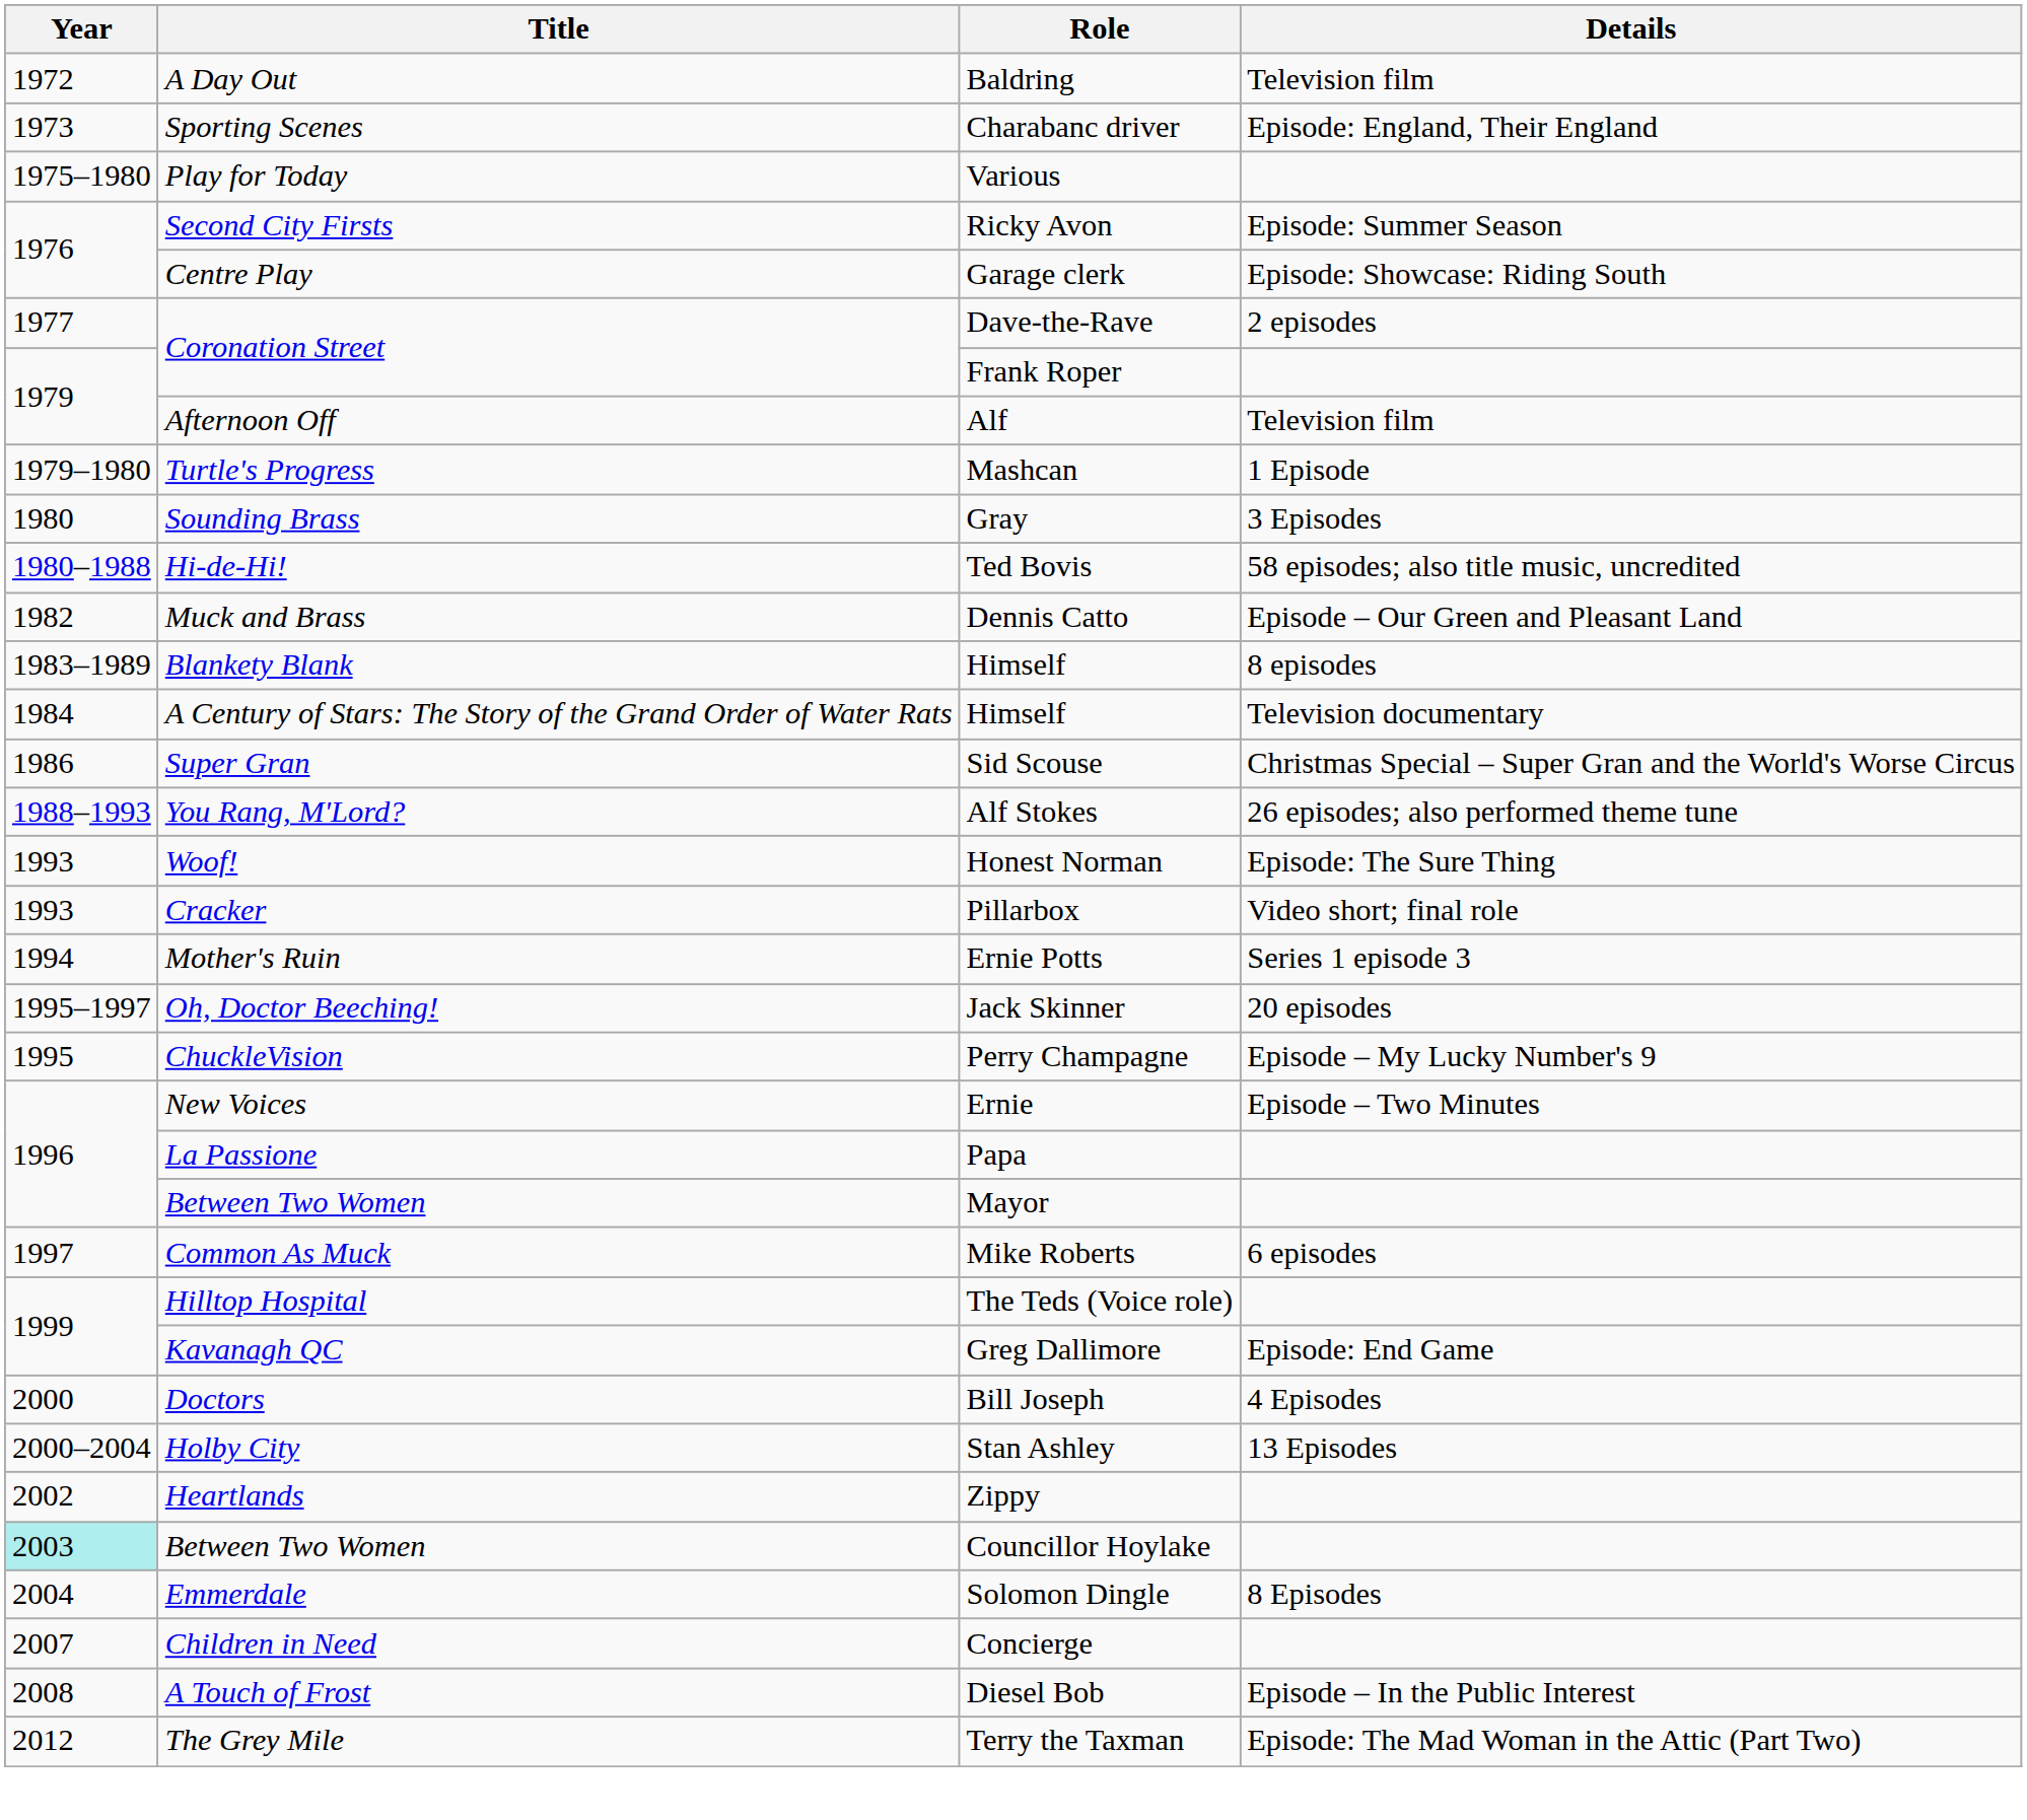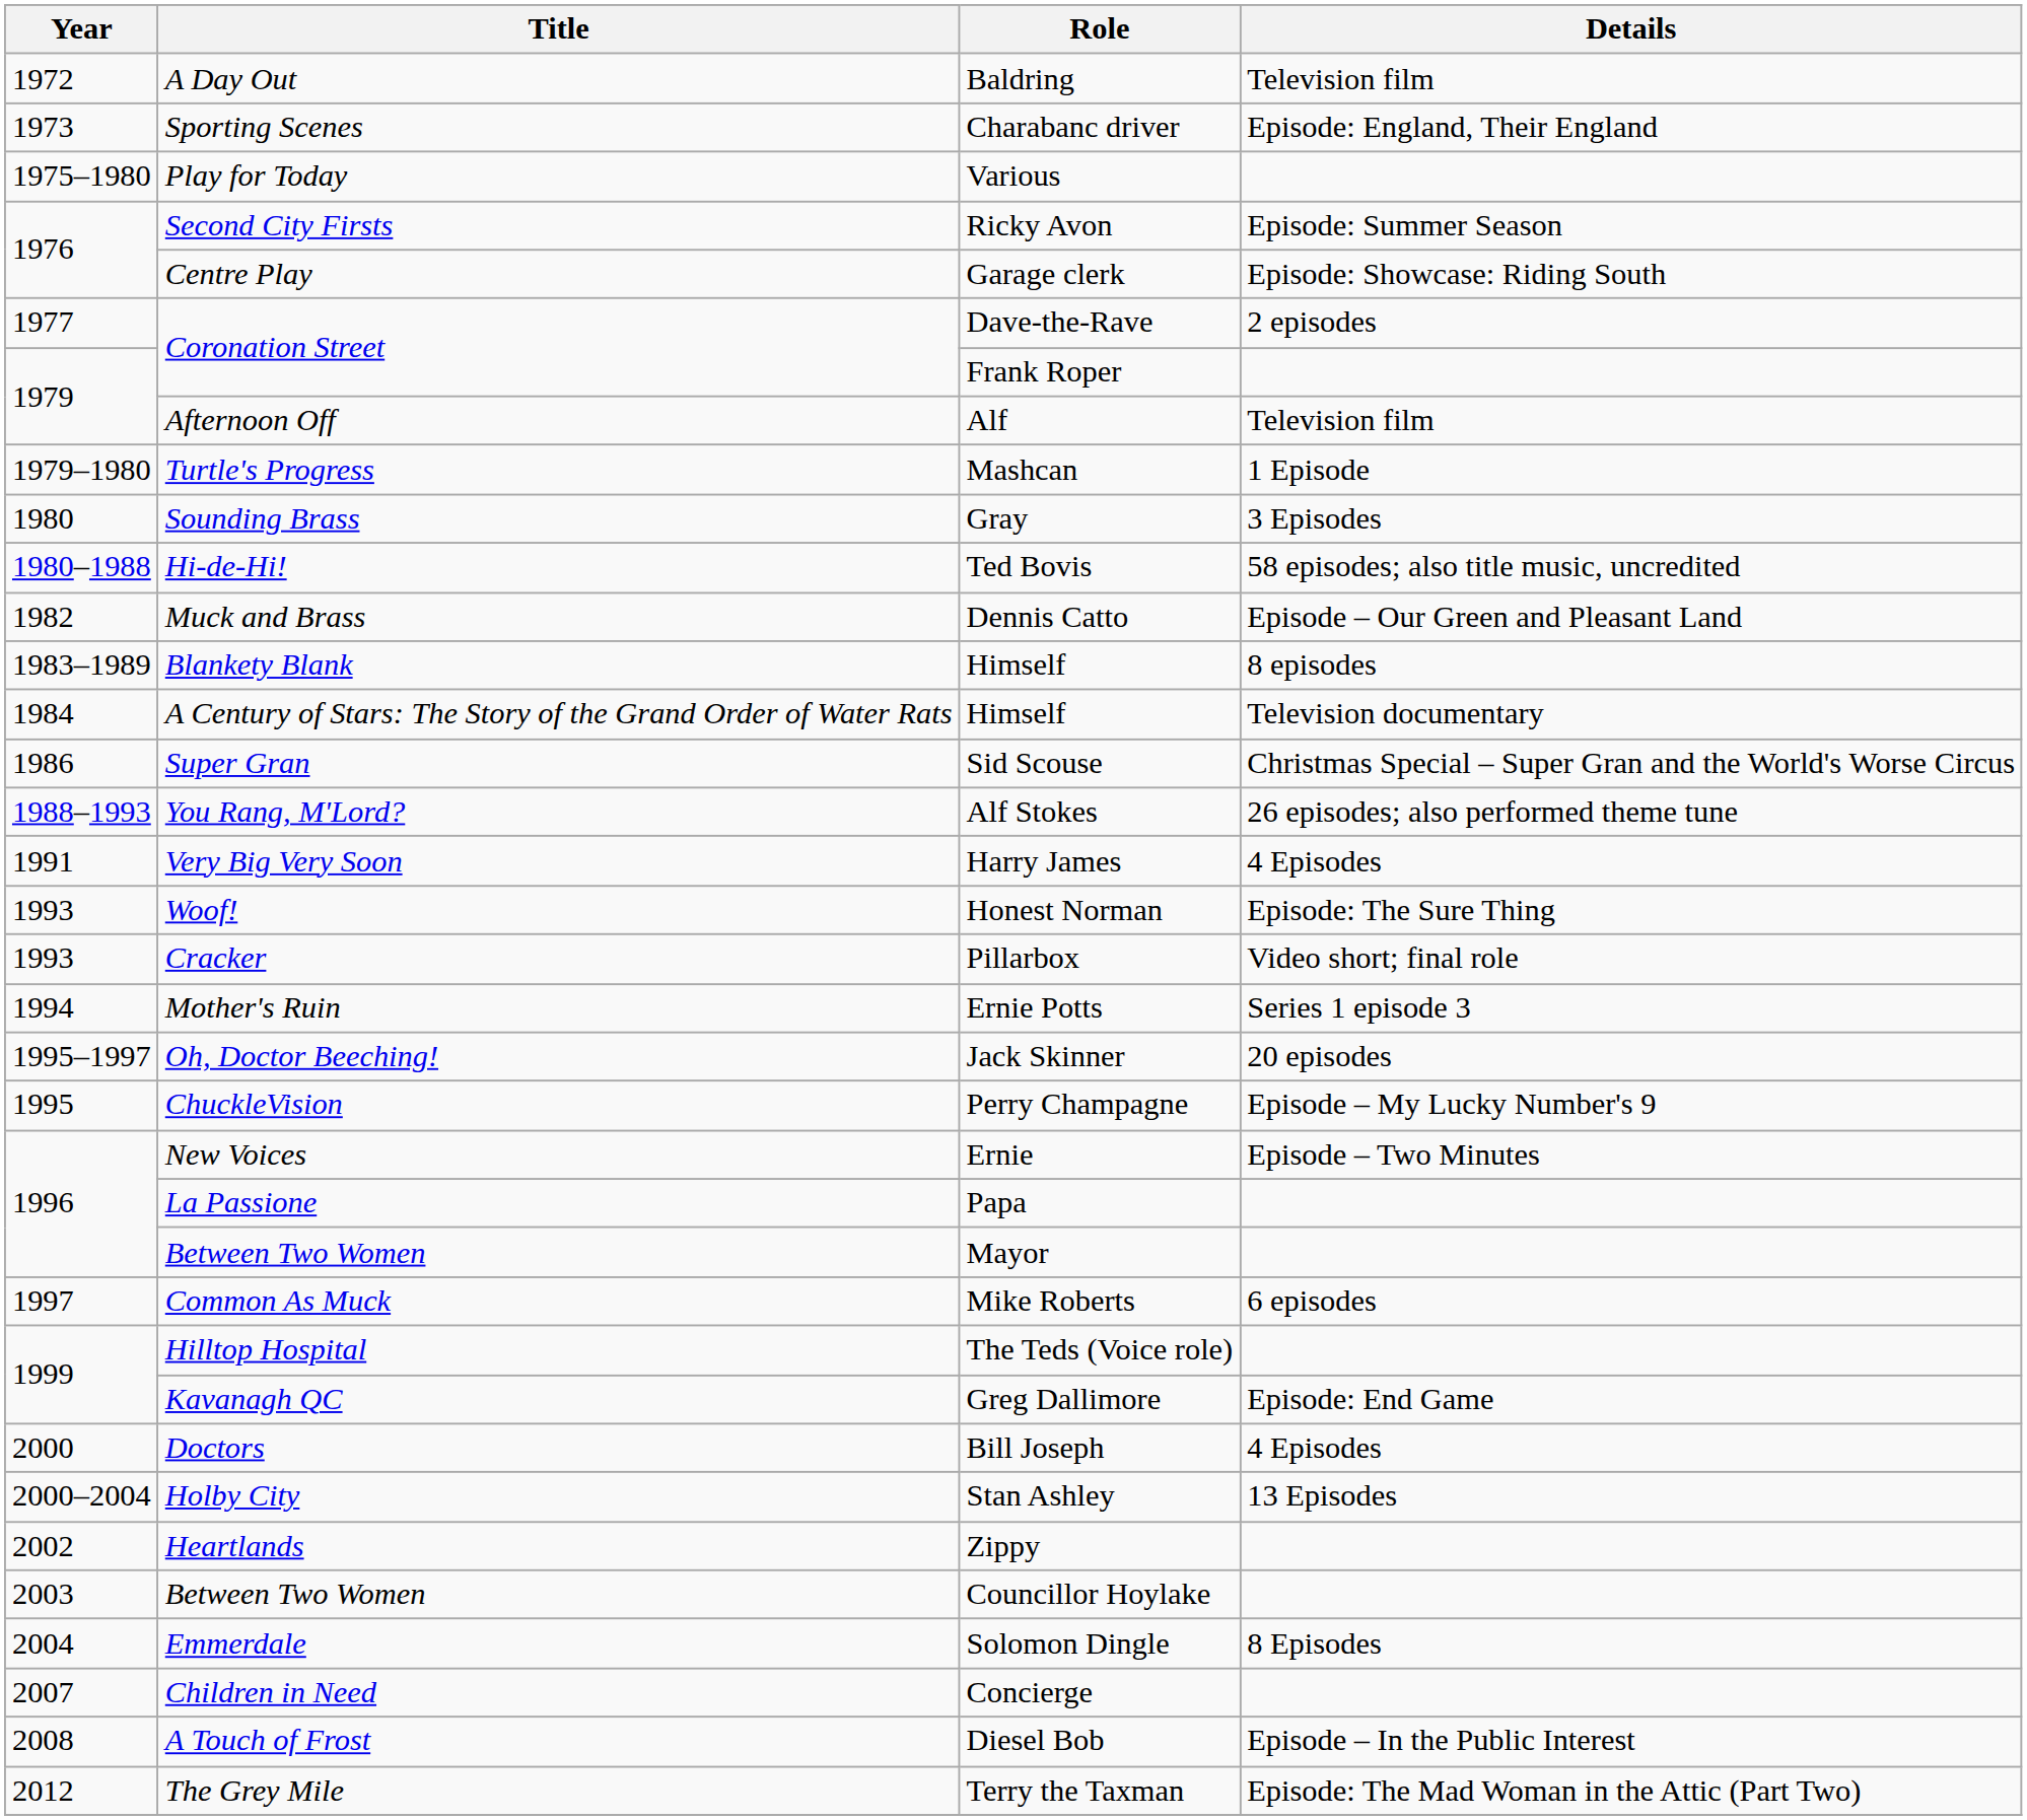+ row: 1991 | Very Big Very Soon | Harry James | 4 Episodes
Councillor Hoylake | Year: paleturquoise background -> no background
